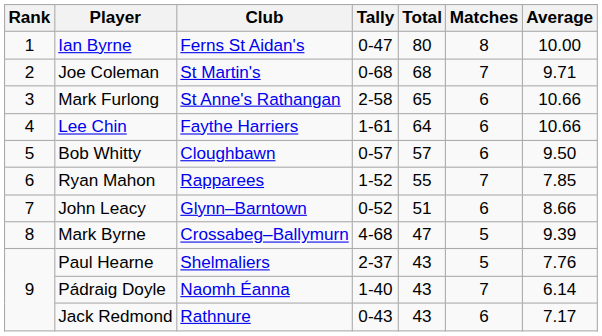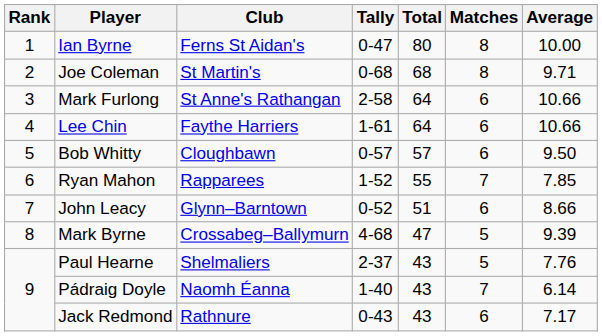Joe Coleman | Matches: 7 -> 8
Mark Furlong | Total: 65 -> 64
